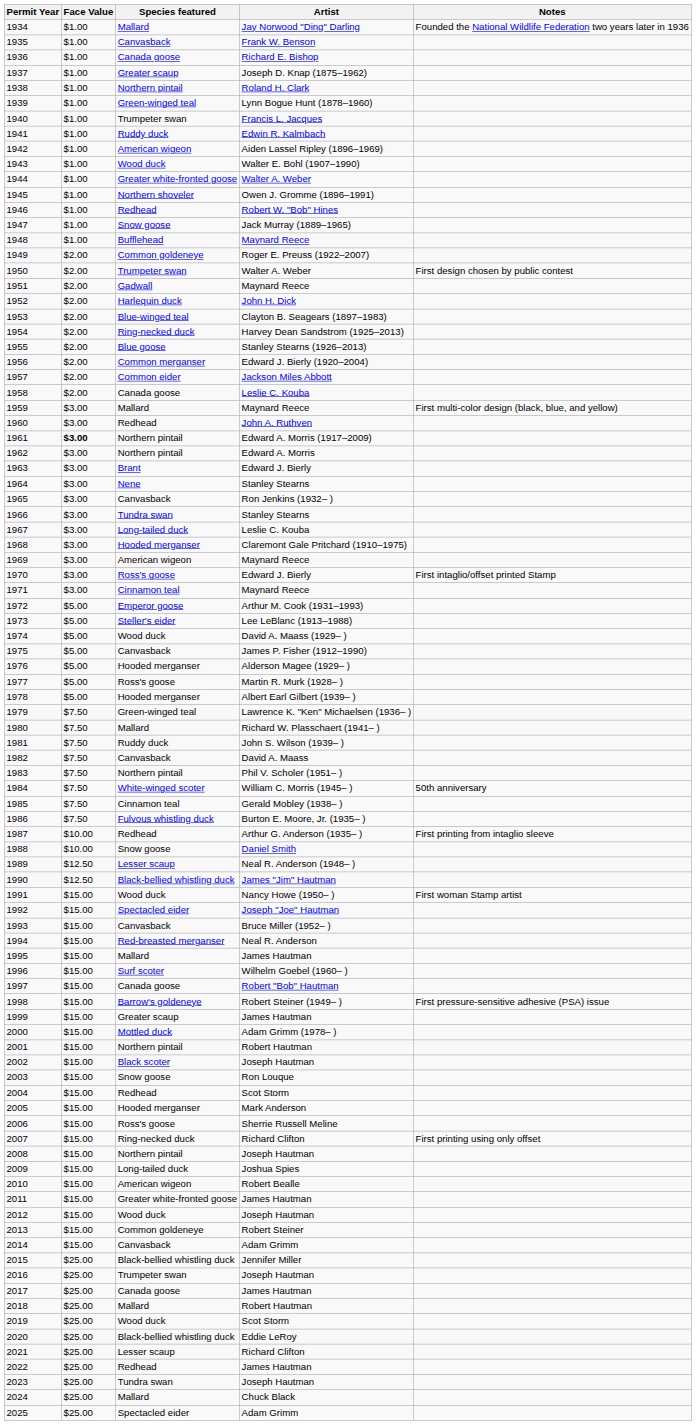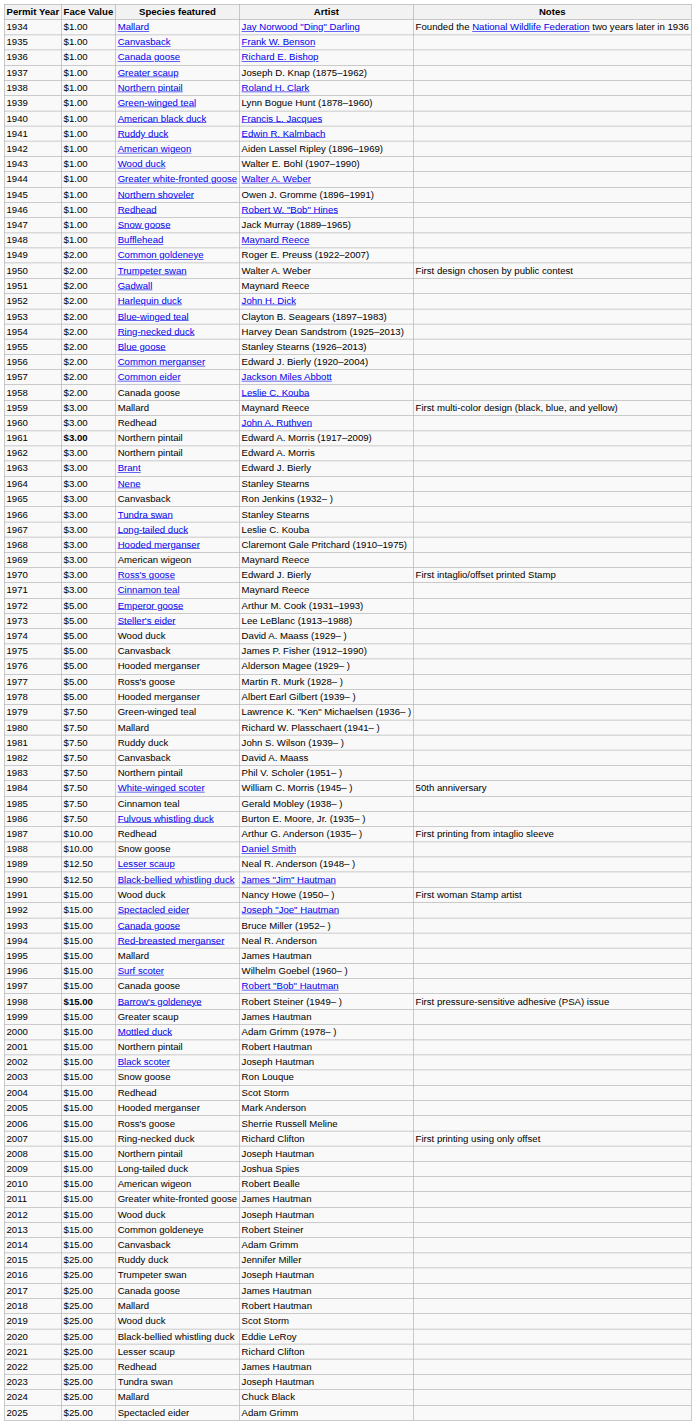1940 | Species featured: Trumpeter swan -> American black duck
1993 | Species featured: Canvasback -> Canada goose
1998 | Face Value: normal -> bold
2015 | Species featured: Black-bellied whistling duck -> Ruddy duck
